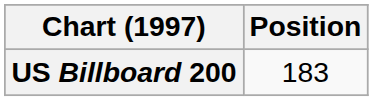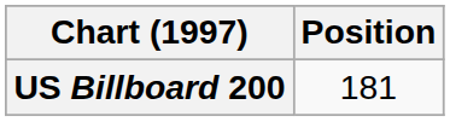US Billboard 200 | Position: 183 -> 181
